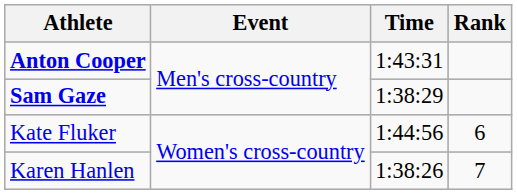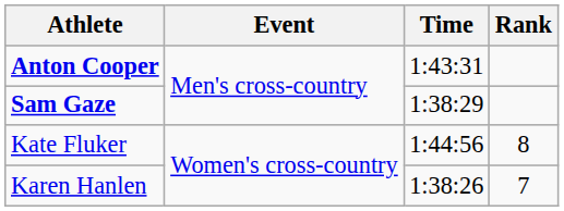Kate Fluker | Rank: 6 -> 8
